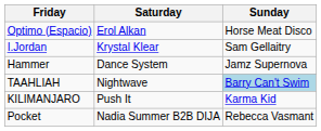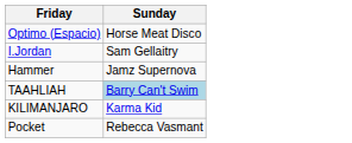- column: Saturday | Erol Alkan | Krystal Klear | Dance System | Nightwave | Push It | Nadia Summer B2B DIJA
